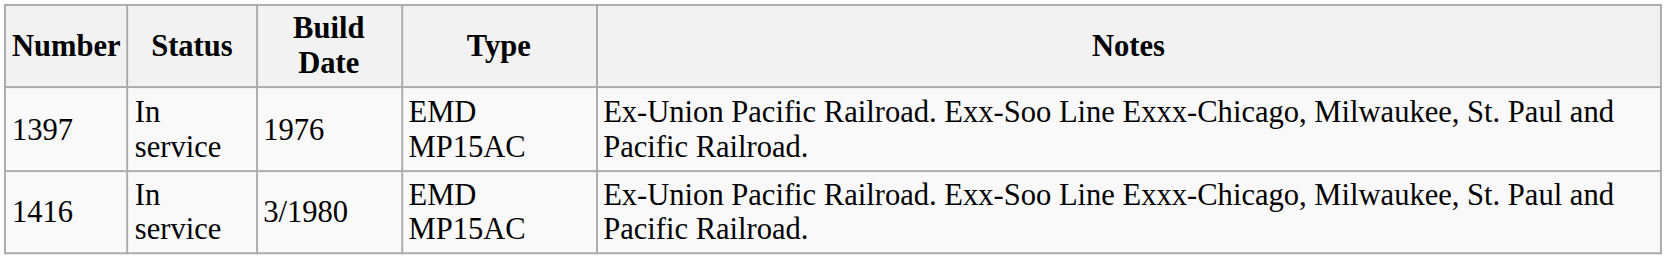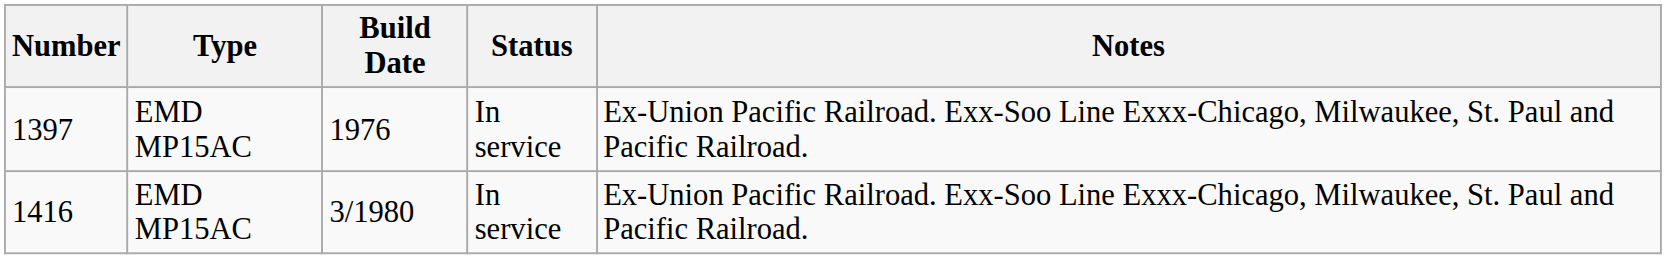columns swapped: Type <-> Status
